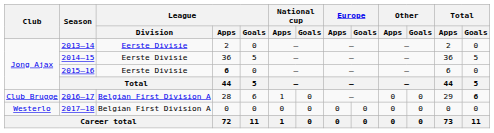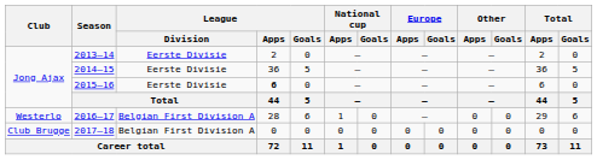2016–17 | Club: Club Brugge -> Westerlo
2016–17 | Total / Goals: bold -> normal
2017–18 | Club: Westerlo -> Club Brugge
